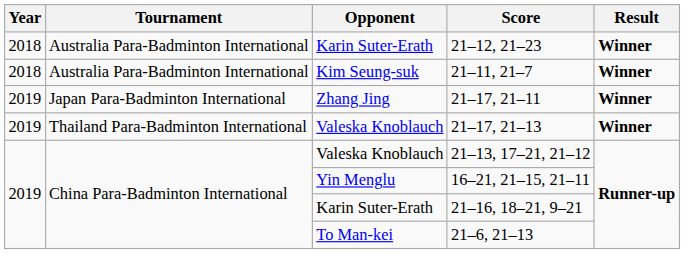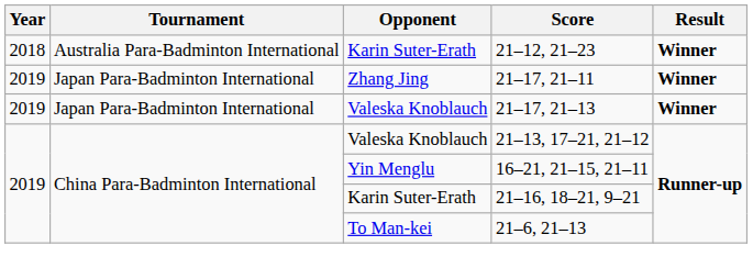- row: 2018 | Australia Para-Badminton International | Kim Seung-suk | 21–11, 21–7 | Winner
21–17, 21–13 | Tournament: Thailand Para-Badminton International -> Japan Para-Badminton International
